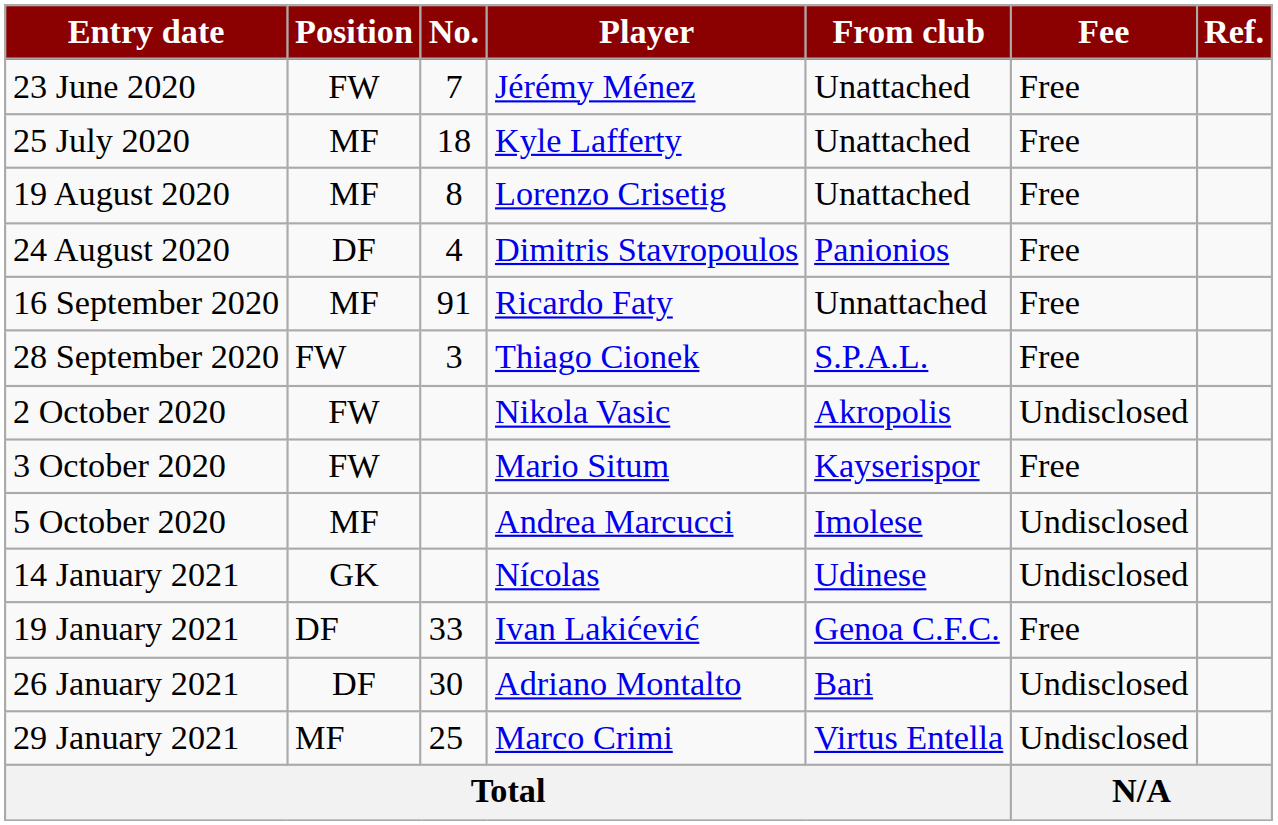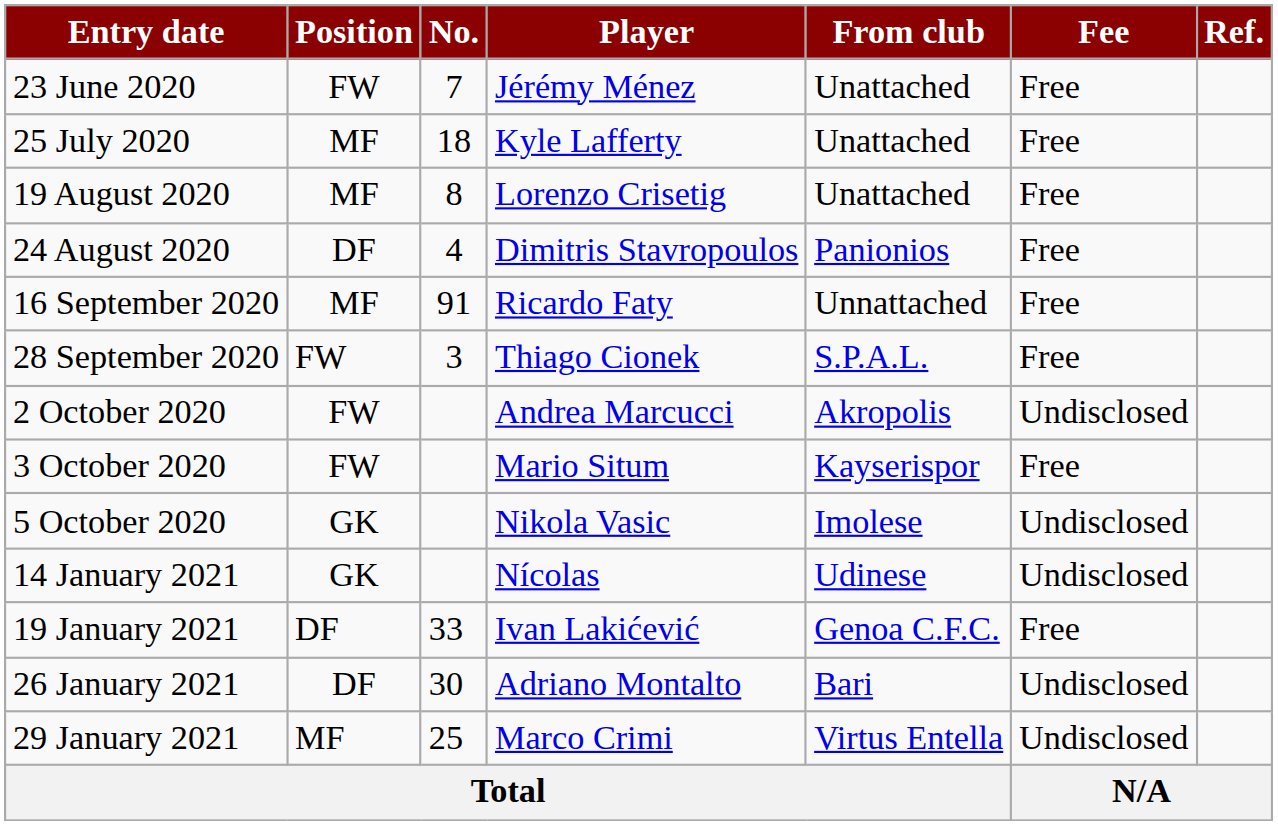2 October 2020 | Player: Nikola Vasic -> Andrea Marcucci
5 October 2020 | Position: MF -> GK
5 October 2020 | Player: Andrea Marcucci -> Nikola Vasic
